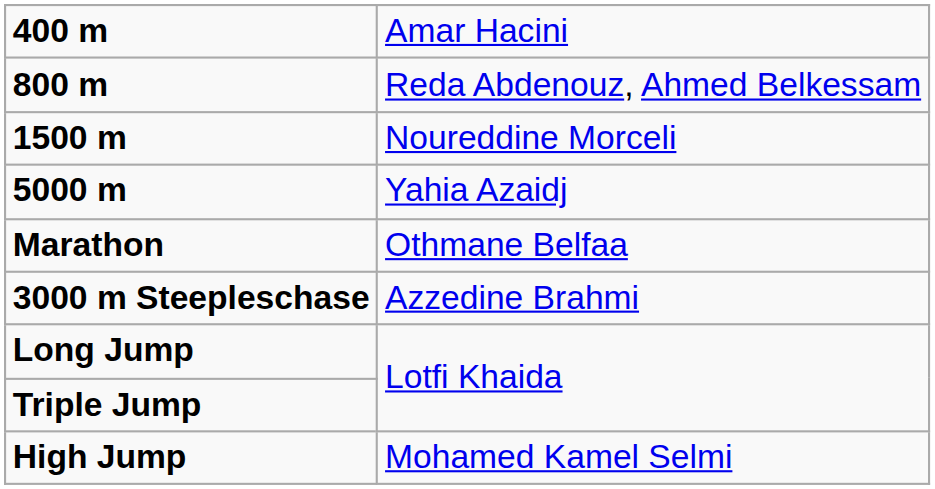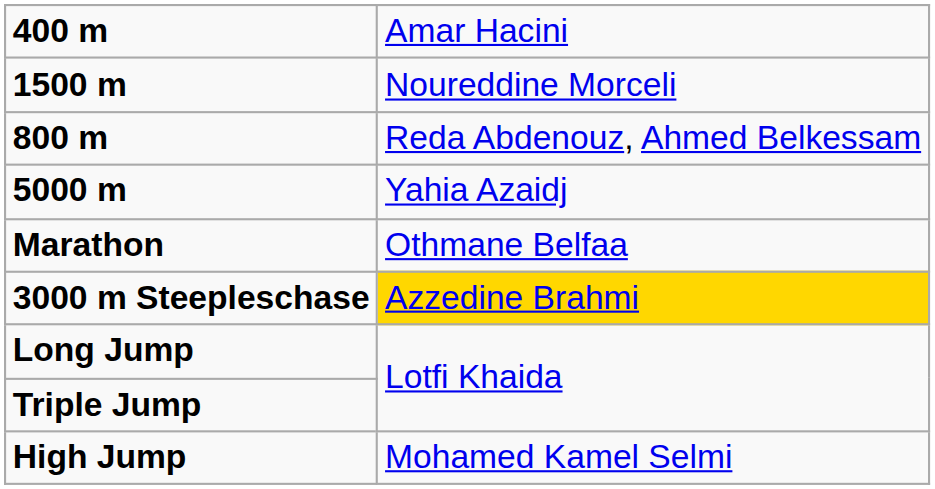rows swapped: 800 m <-> 1500 m
3000 m Steepleschase | column 2: no background -> gold background
